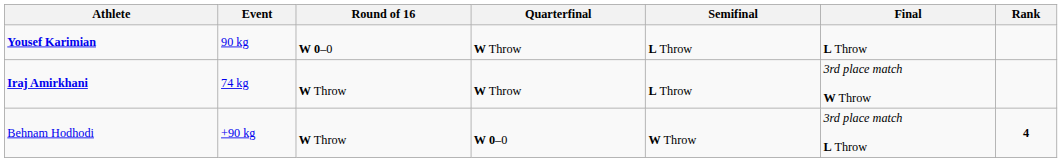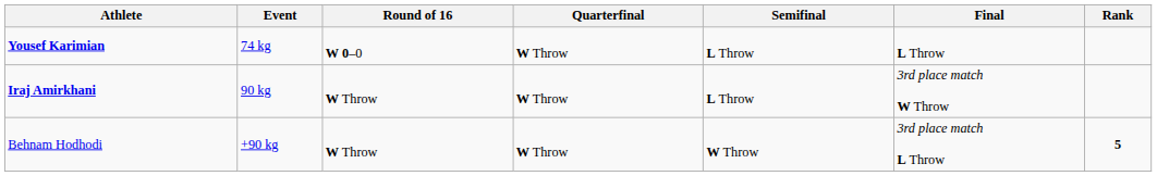Yousef Karimian | Event: 90 kg -> 74 kg
Iraj Amirkhani | Event: 74 kg -> 90 kg
Behnam Hodhodi | Quarterfinal: W 0–0 -> W Throw
Behnam Hodhodi | Rank: 4 -> 5
